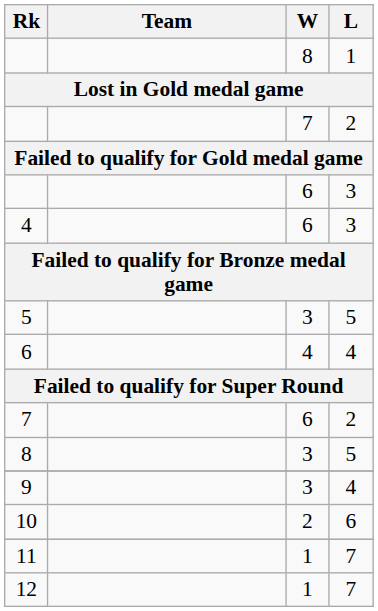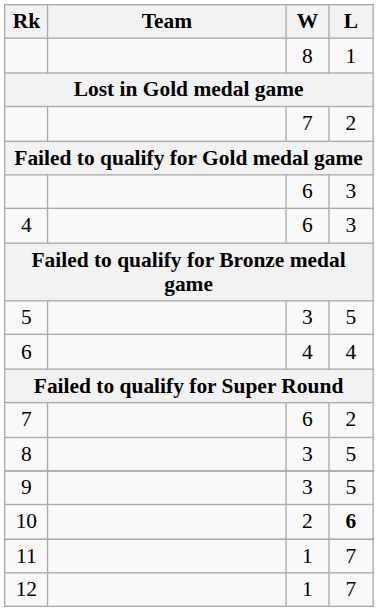9 | L: 4 -> 5
10 | L: normal -> bold
